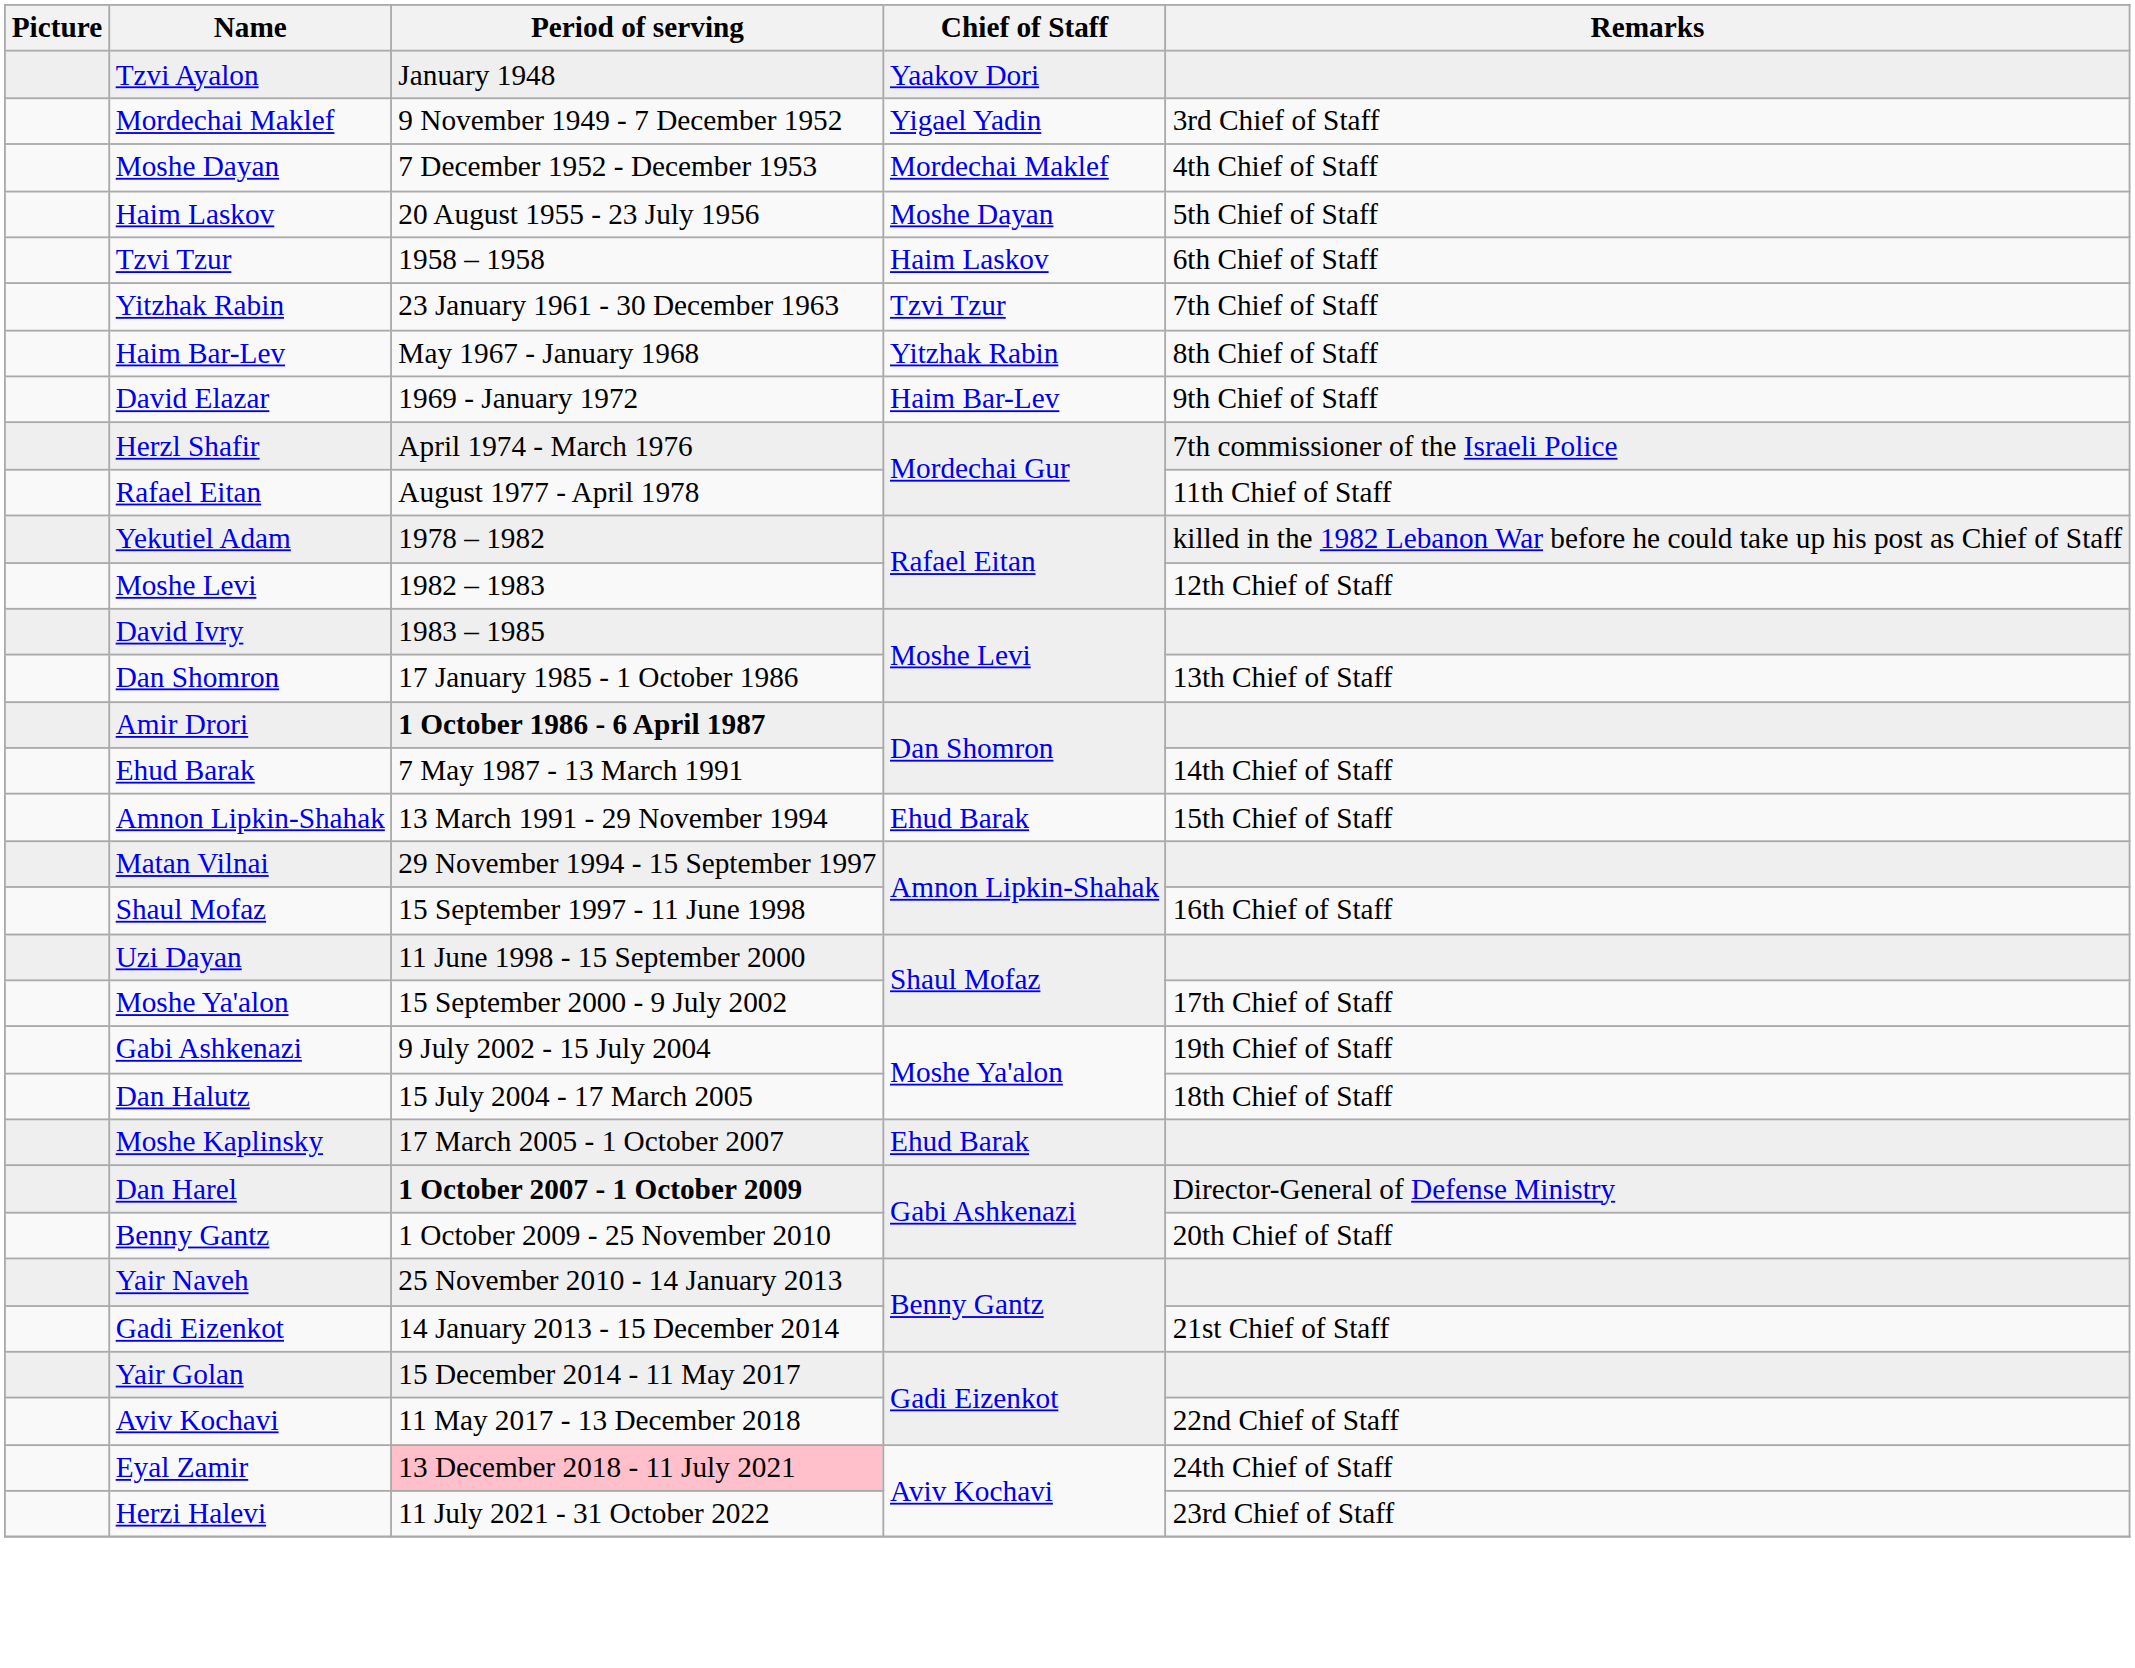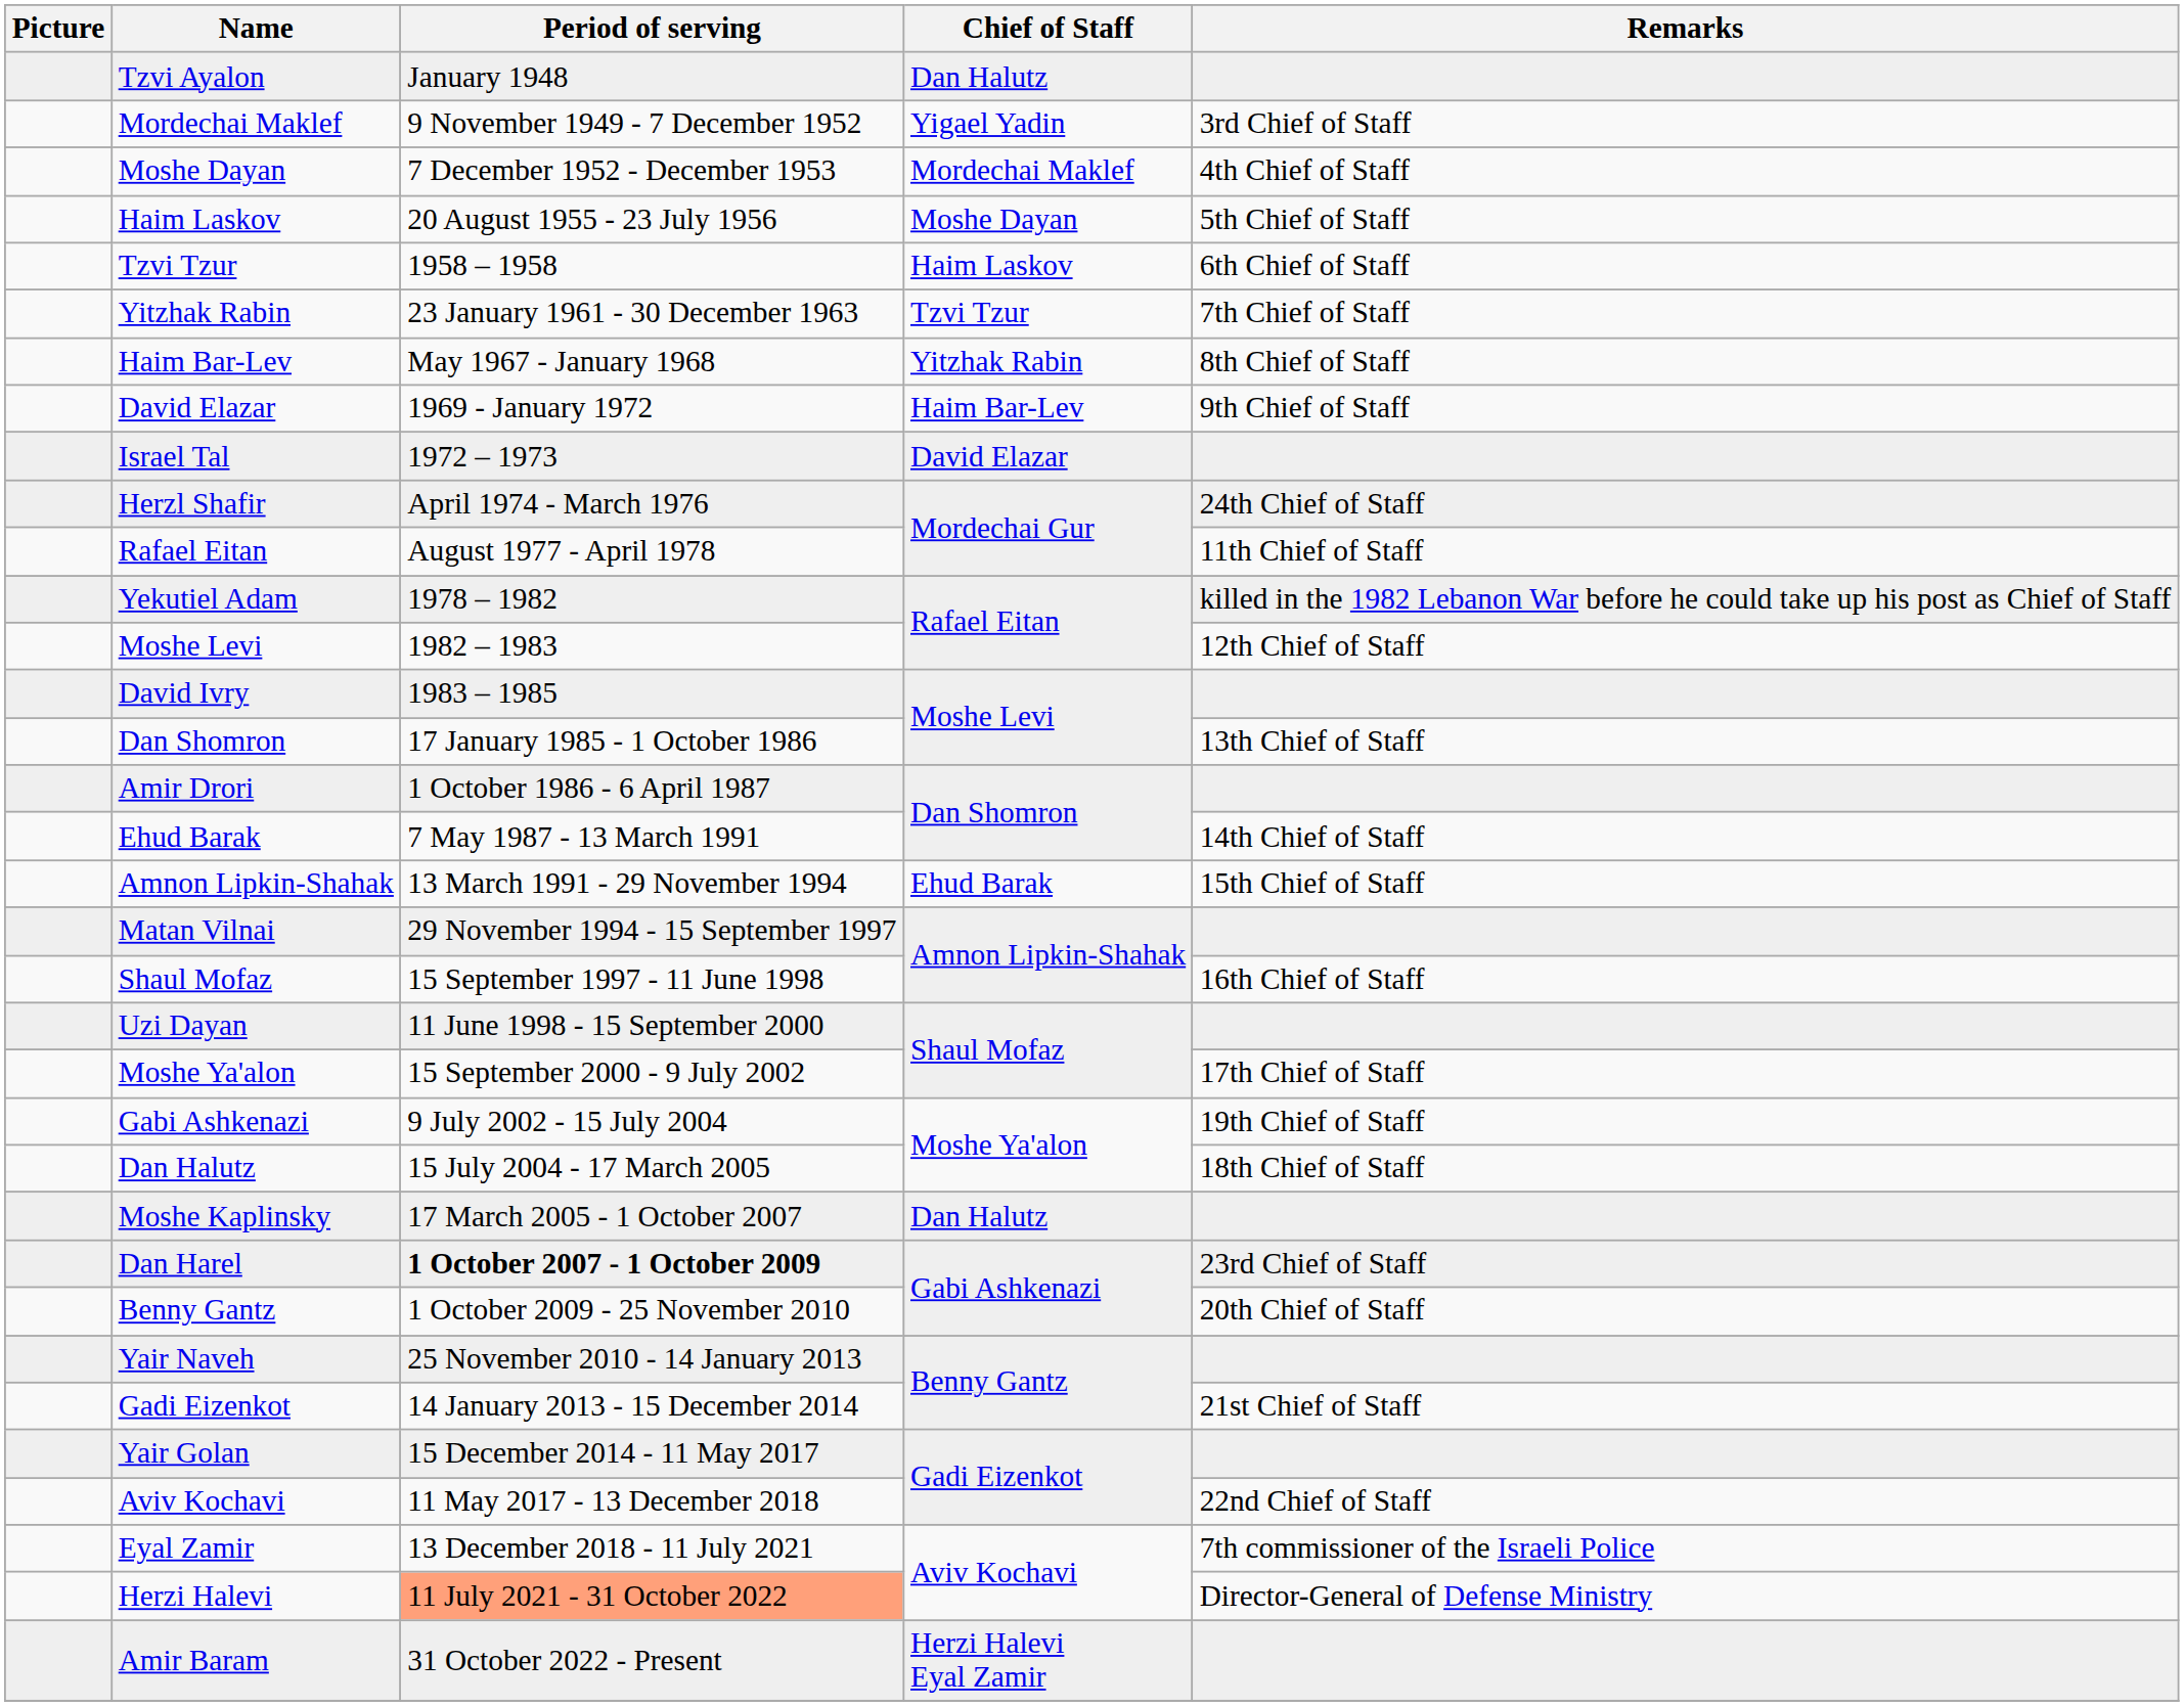Tzvi Ayalon | Chief of Staff: Yaakov Dori -> Dan Halutz
+ row: Israel Tal | 1972 – 1973 | David Elazar
Herzl Shafir | Remarks: 7th commissioner of the Israeli Police -> 24th Chief of Staff
Amir Drori | Period of serving: bold -> normal
Moshe Kaplinsky | Chief of Staff: Ehud Barak -> Dan Halutz
Dan Harel | Remarks: Director-General of Defense Ministry -> 23rd Chief of Staff
Eyal Zamir | Period of serving: pink background -> no background
Eyal Zamir | Remarks: 24th Chief of Staff -> 7th commissioner of the Israeli Police
Herzi Halevi | Period of serving: no background -> lightsalmon background
Herzi Halevi | Remarks: 23rd Chief of Staff -> Director-General of Defense Ministry
+ row: Amir Baram | 31 October 2022 - Present | Herzi Halevi Eyal Zamir
